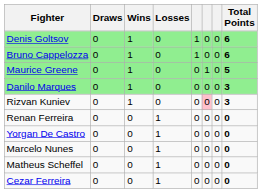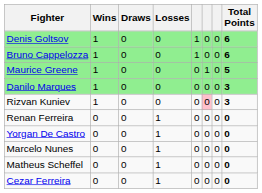columns swapped: Wins <-> Draws
